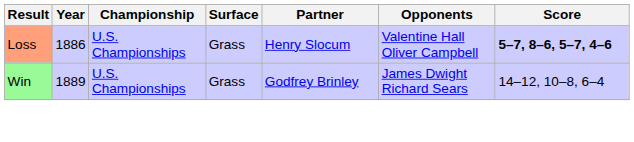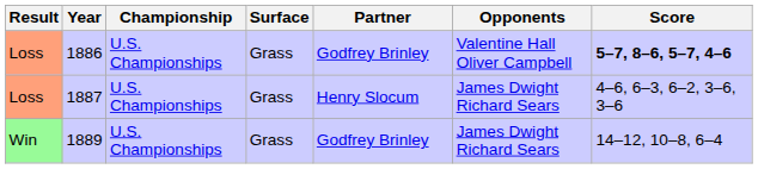1886 | Partner: Henry Slocum -> Godfrey Brinley
+ row: Loss | 1887 | U.S. Championships | Grass | Henry Slocum | James Dwight Richard Sears | 4–6, 6–3, 6–2, 3–6, 3–6
